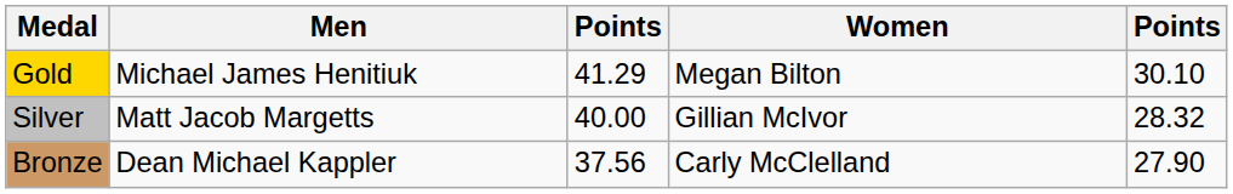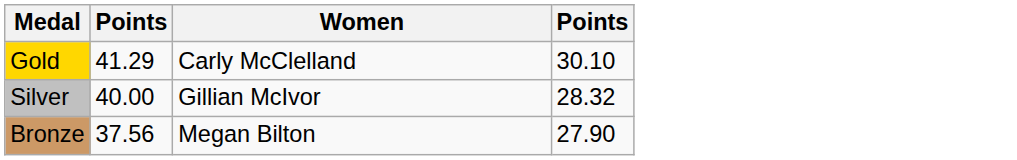- column: Men | Michael James Henitiuk | Matt Jacob Margetts | Dean Michael Kappler
Gold | Women: Megan Bilton -> Carly McClelland
Bronze | Women: Carly McClelland -> Megan Bilton
